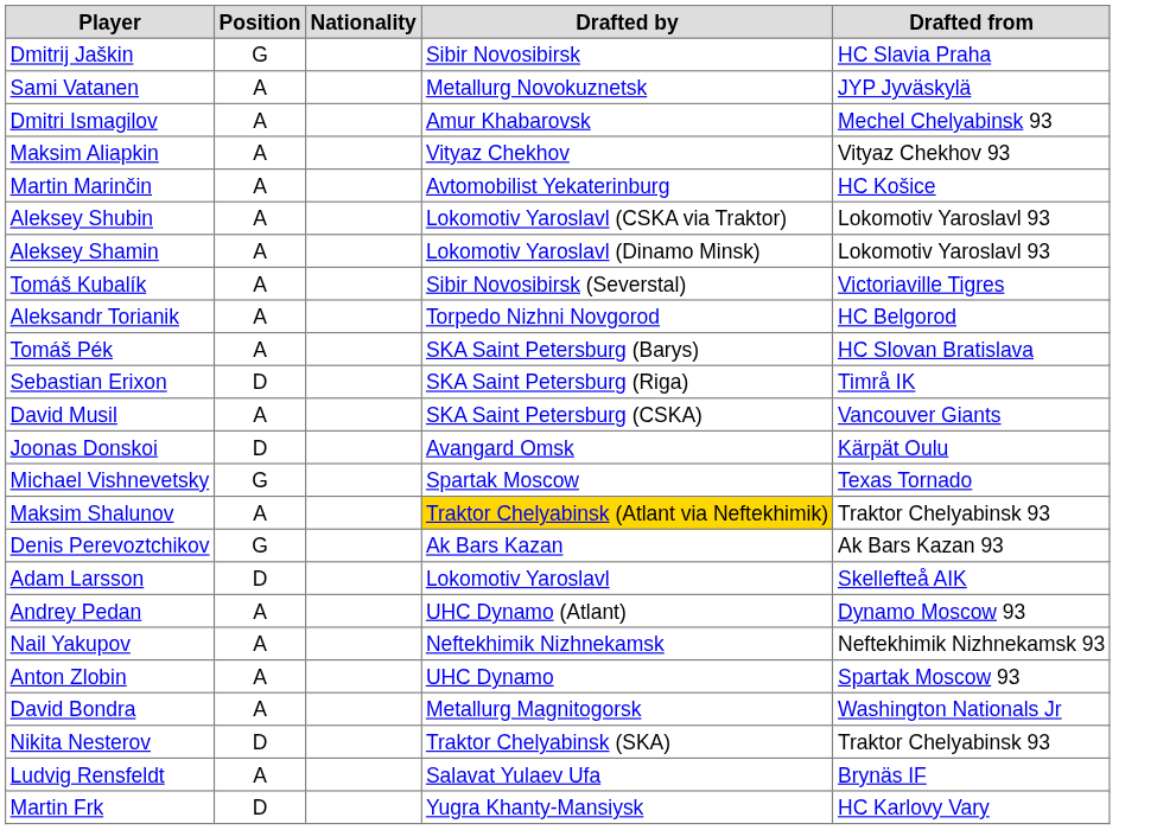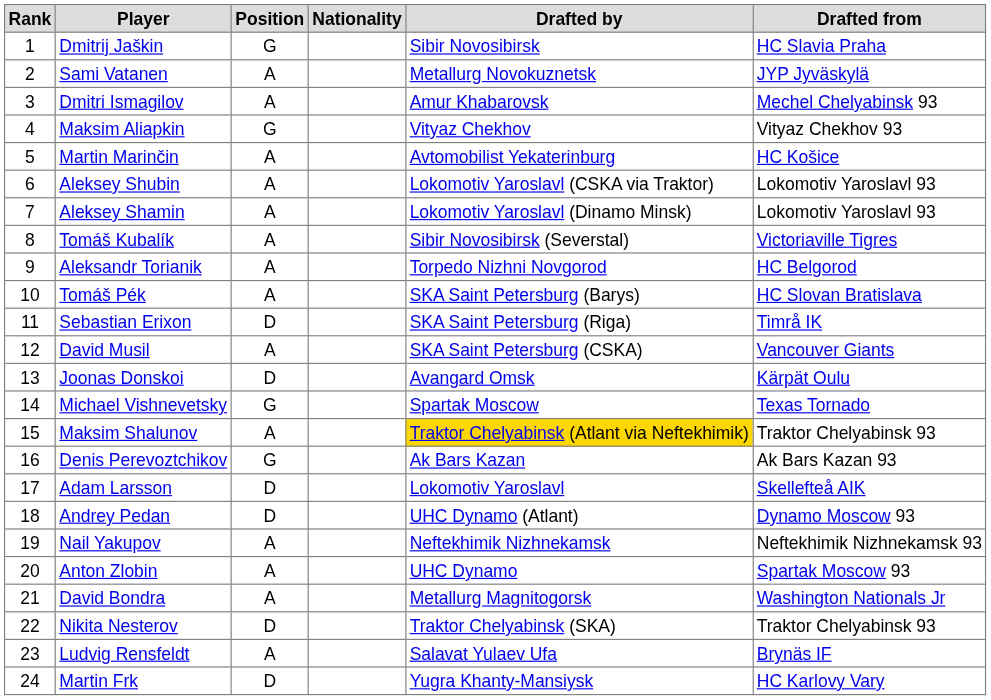+ column: Rank | 1 | 2 | 3 | 4 | 5 | 6 | 7 | 8 | 9 | 10 | 11 | 12 | 13 | 14 | 15 | 16 | 17 | 18 | 19 | 20 | 21 | 22 | 23 | 24
Maksim Aliapkin | Position: A -> G
Andrey Pedan | Position: A -> D
